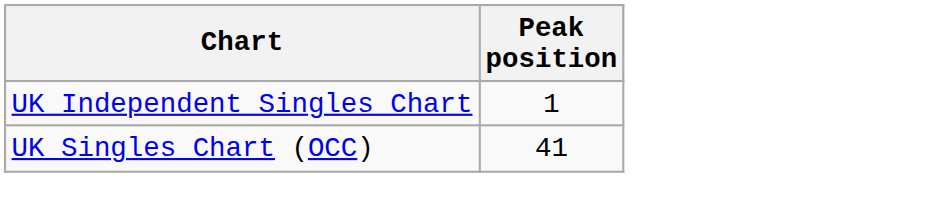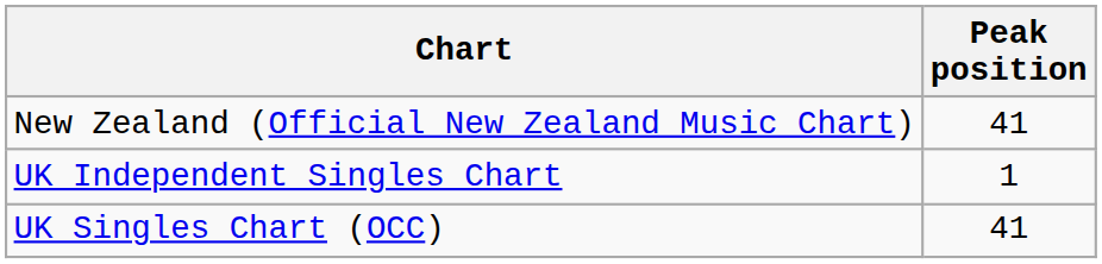+ row: New Zealand (Official New Zealand Music Chart) | 41
